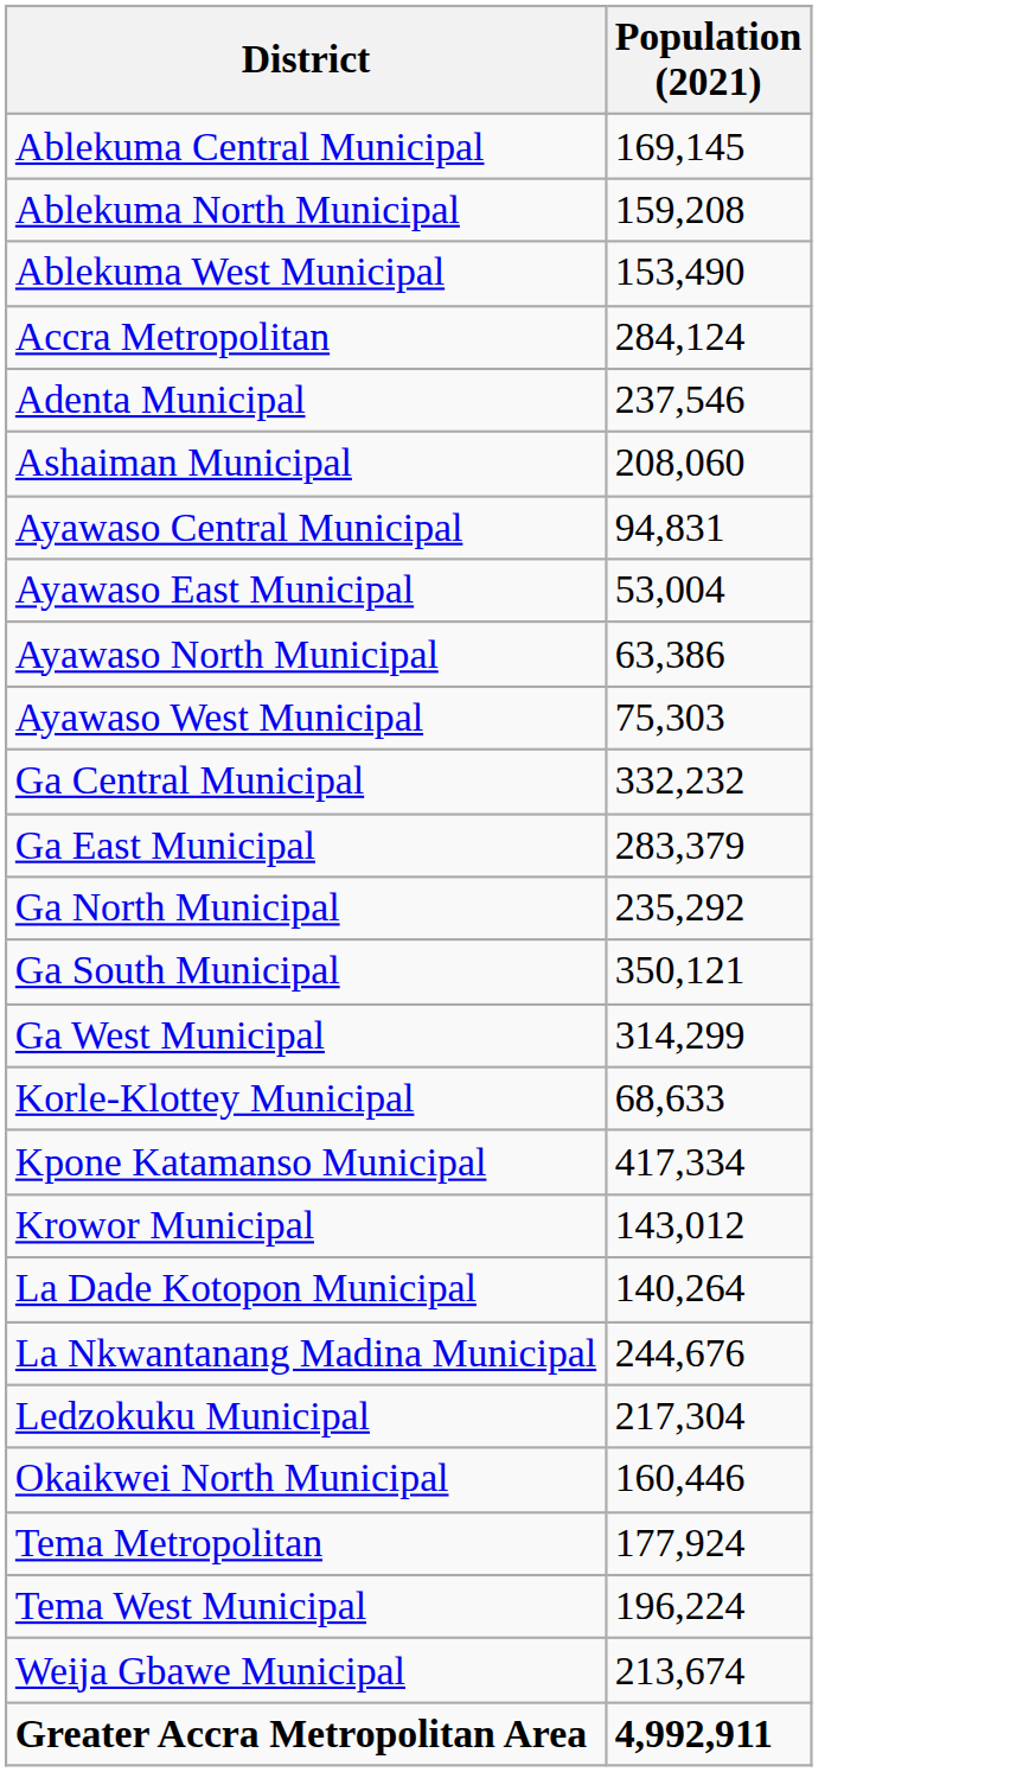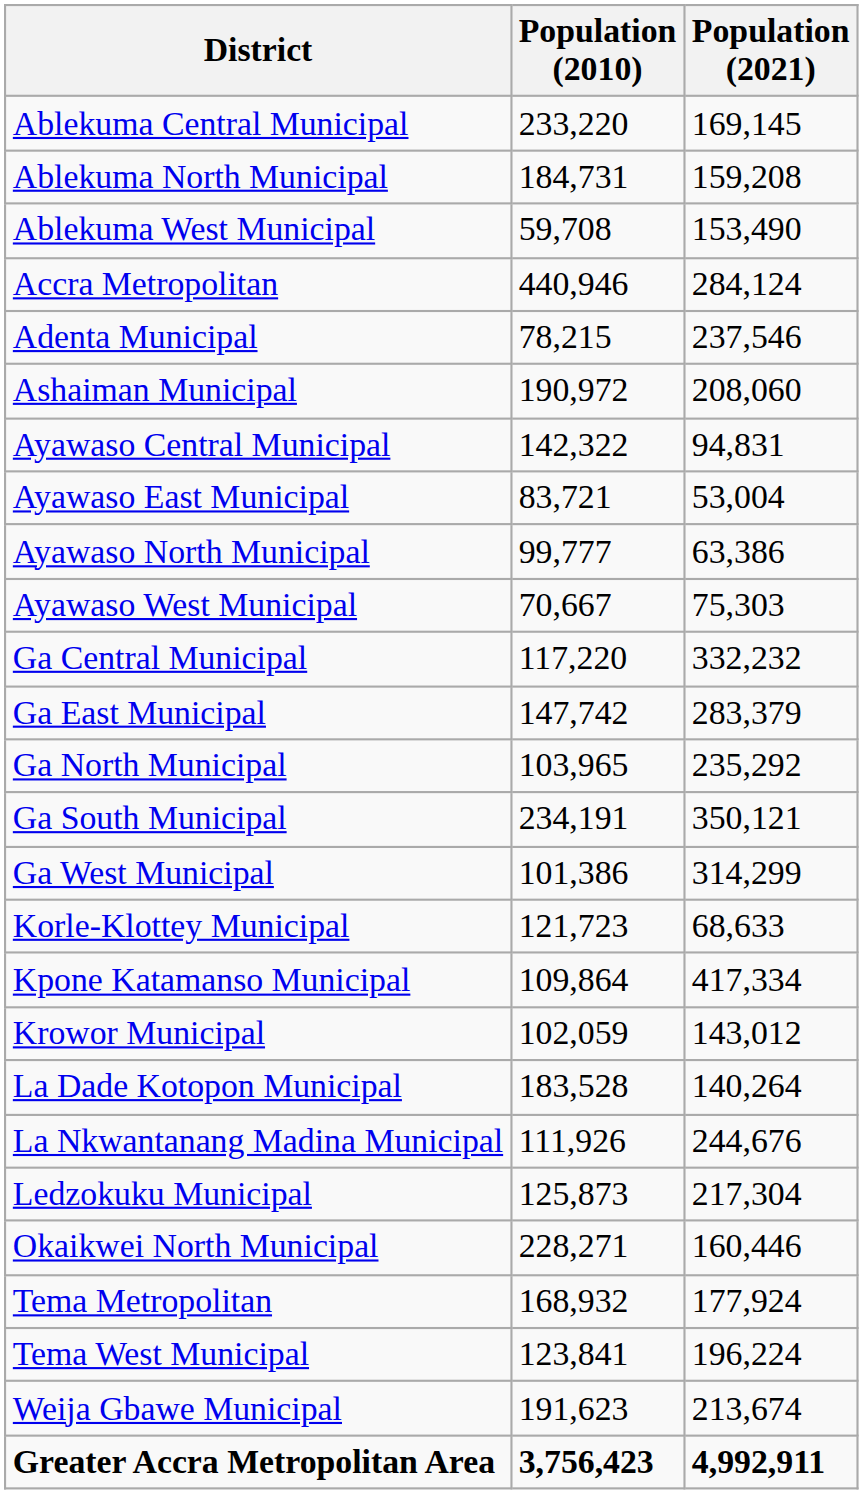+ column: Population (2010) | 233,220 | 184,731 | 59,708 | 440,946 | 78,215 | 190,972 | 142,322 | 83,721 | 99,777 | 70,667 | 117,220 | 147,742 | 103,965 | 234,191 | 101,386 | 121,723 | 109,864 | 102,059 | 183,528 | 111,926 | 125,873 | 228,271 | 168,932 | 123,841 | 191,623 | 3,756,423
